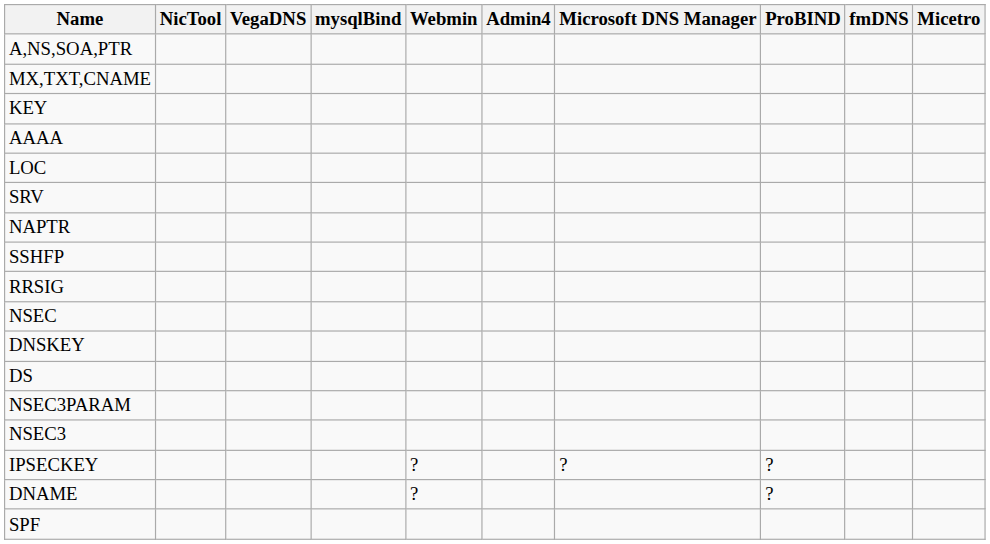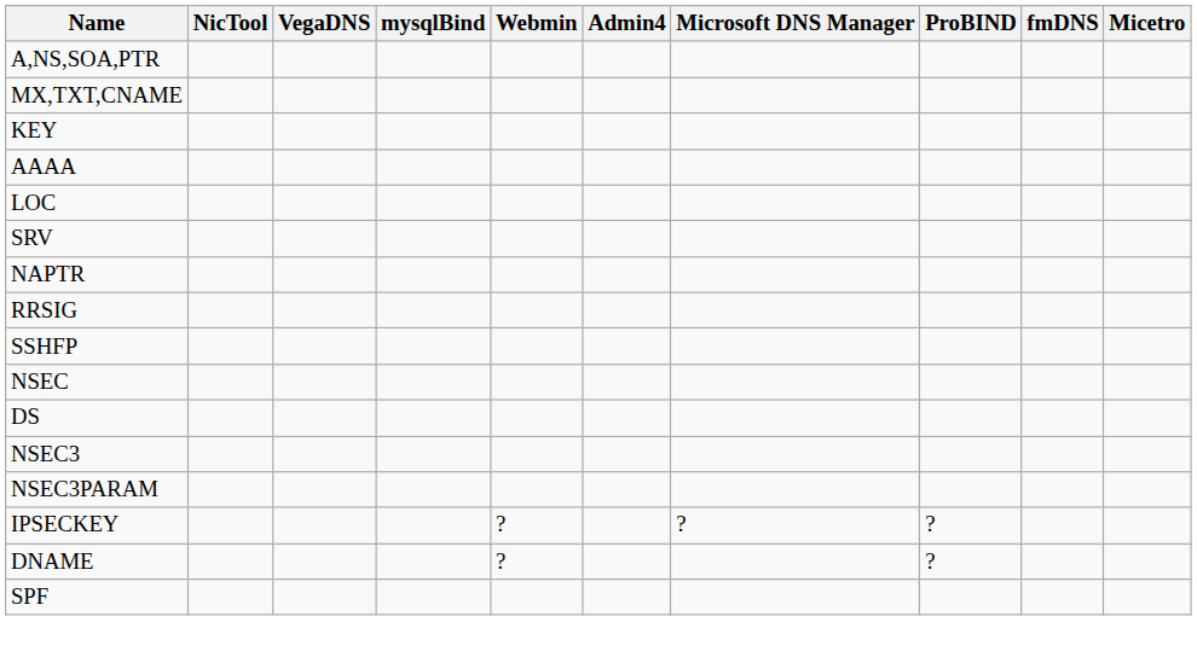rows swapped: SSHFP <-> RRSIG
- row: DNSKEY
rows swapped: NSEC3 <-> NSEC3PARAM
